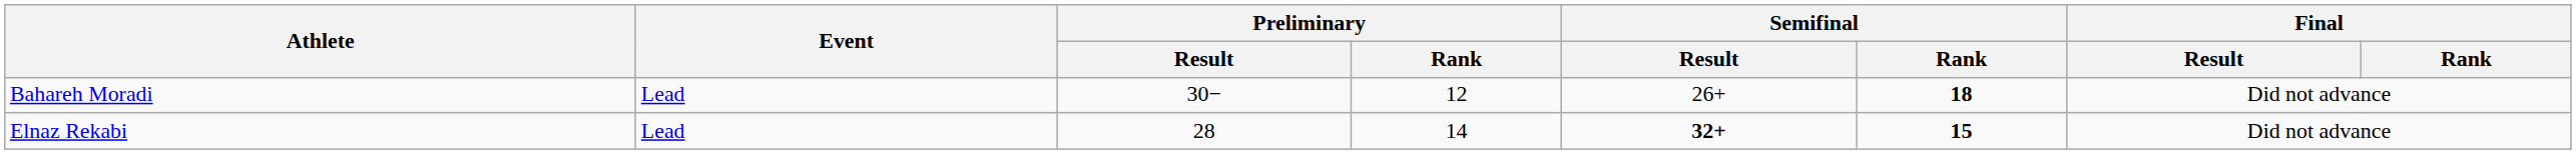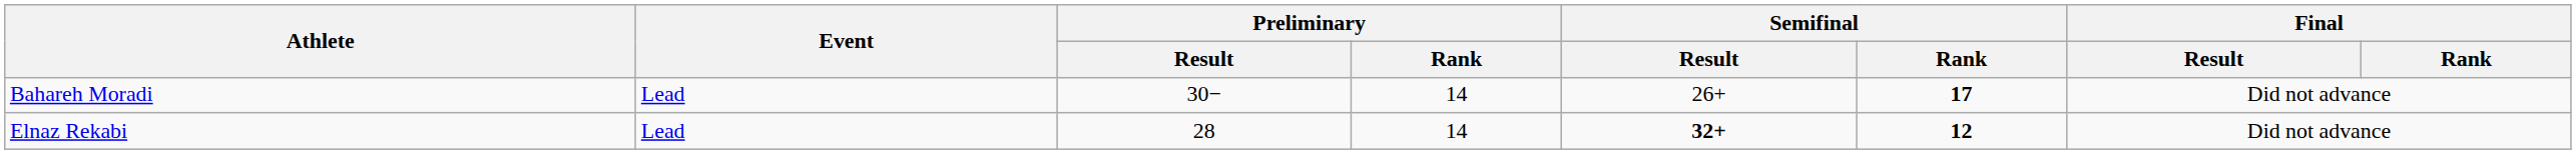Bahareh Moradi | Preliminary / Rank: 12 -> 14
Bahareh Moradi | Semifinal / Rank: 18 -> 17
Elnaz Rekabi | Semifinal / Rank: 15 -> 12
